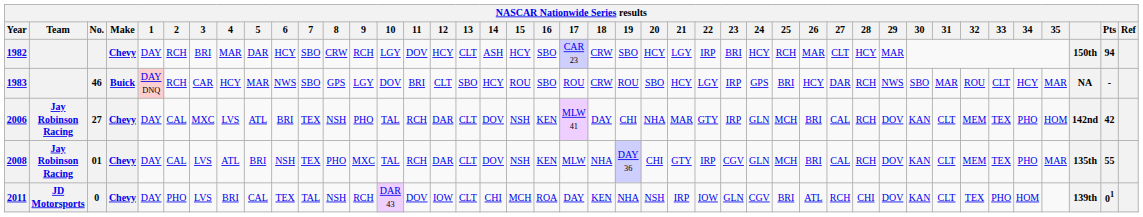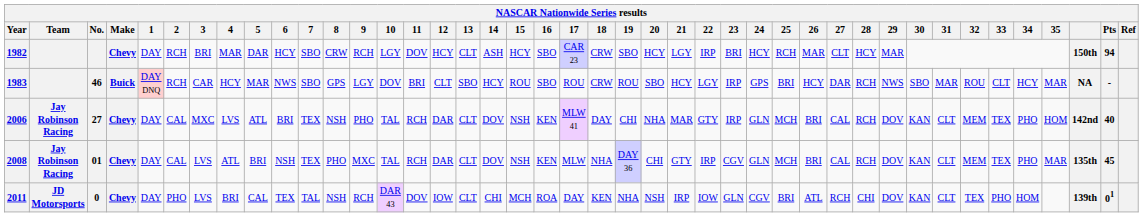2006 | Pts: 42 -> 40
2008 | Pts: 55 -> 45
